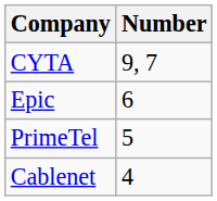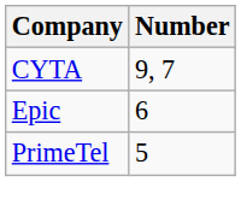- row: Cablenet | 4
